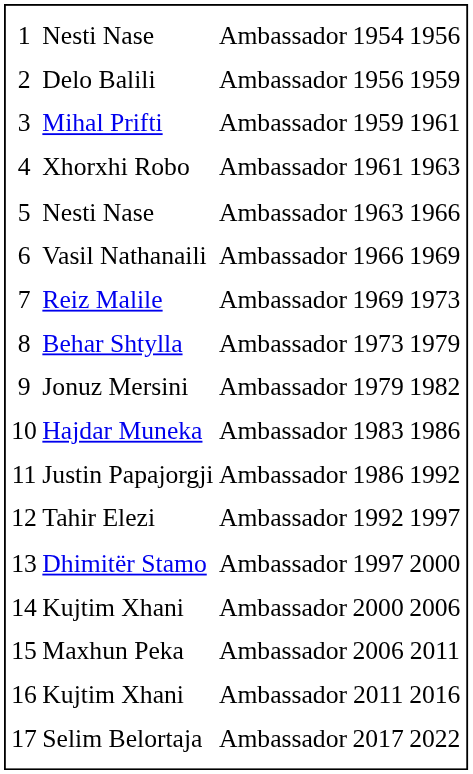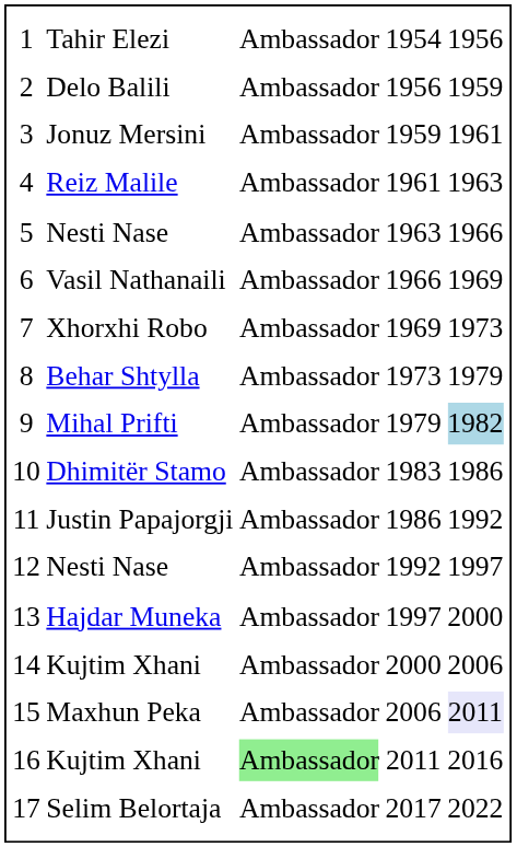1 | column 2: Nesti Nase -> Tahir Elezi
3 | column 2: Mihal Prifti -> Jonuz Mersini
4 | column 2: Xhorxhi Robo -> Reiz Malile
7 | column 2: Reiz Malile -> Xhorxhi Robo
9 | column 2: Jonuz Mersini -> Mihal Prifti
9 | column 5: no background -> lightblue background
10 | column 2: Hajdar Muneka -> Dhimitër Stamo
12 | column 2: Tahir Elezi -> Nesti Nase
13 | column 2: Dhimitër Stamo -> Hajdar Muneka
15 | column 5: no background -> lavender background
16 | column 3: no background -> lightgreen background
